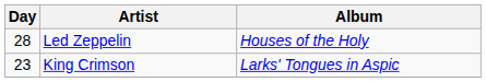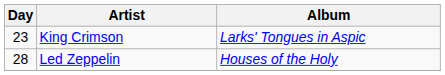rows swapped: King Crimson <-> Led Zeppelin
